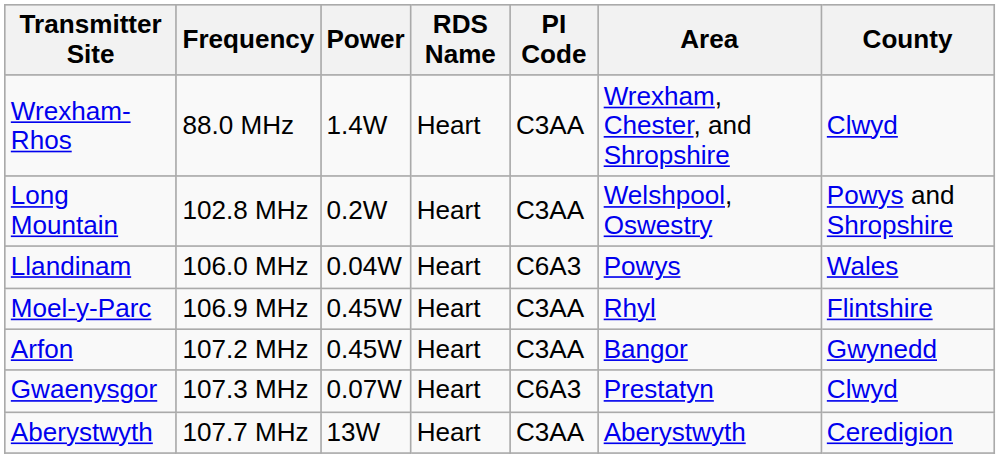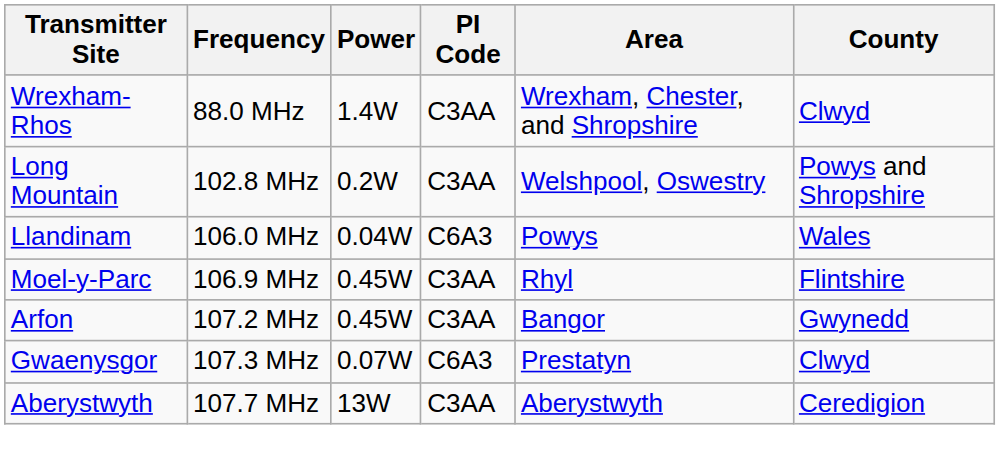- column: RDS Name | Heart | Heart | Heart | Heart | Heart | Heart | Heart
